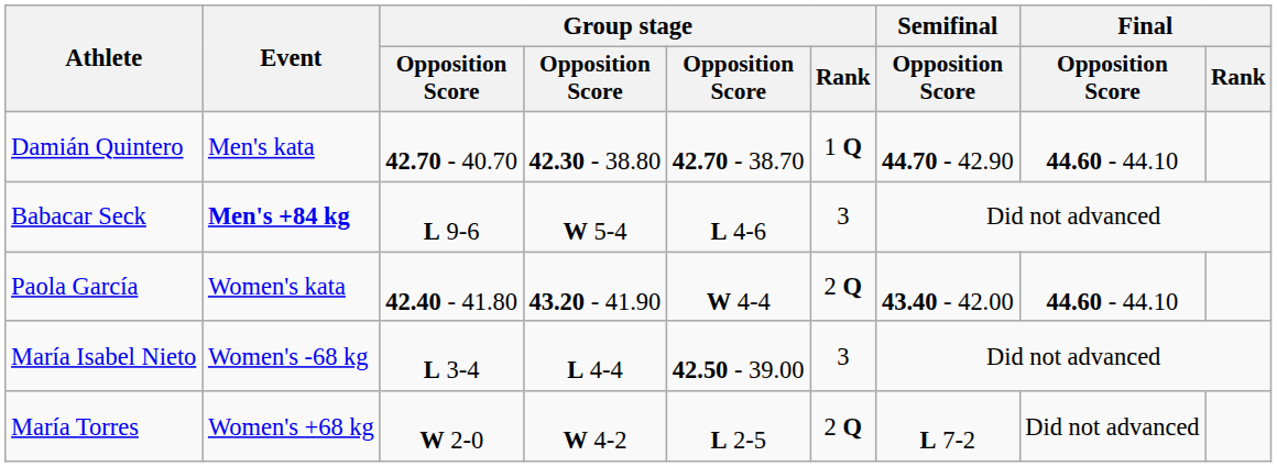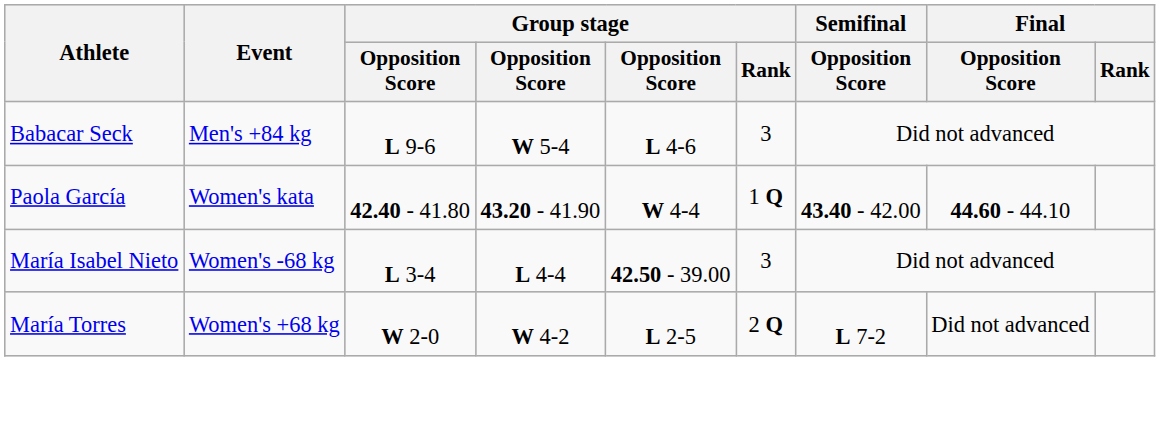- row: Damián Quintero | Men's kata | 42.70 - 40.70 | 42.30 - 38.80 | 42.70 - 38.70 | 1 Q | 44.70 - 42.90 | 44.60 - 44.10
Babacar Seck | Event: bold -> normal
Paola García | Group stage / Rank: 2 Q -> 1 Q
